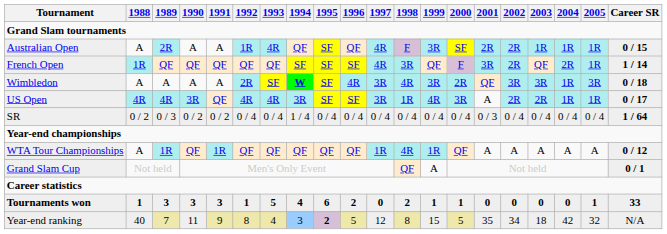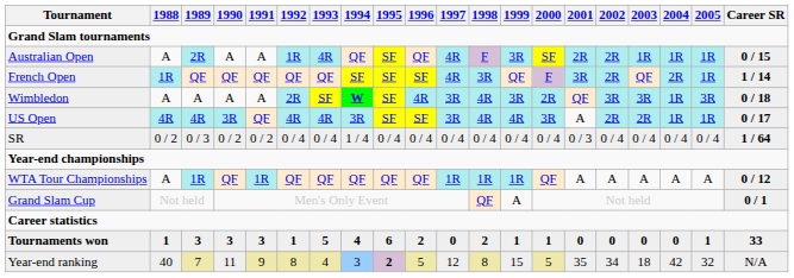US Open | 1998: 1R -> 4R
WTA Tour Championships | 1998: 4R -> 1R
